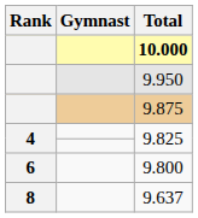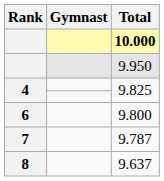- row: 9.875
+ row: 7 | 9.787
